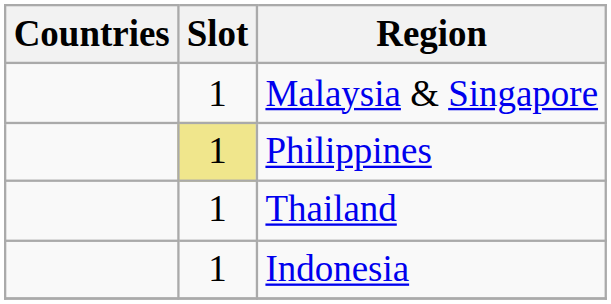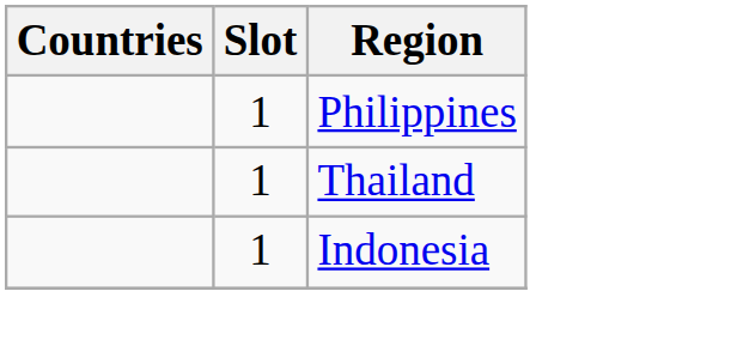- row: 1 | Malaysia & Singapore
Philippines | Slot: khaki background -> no background
